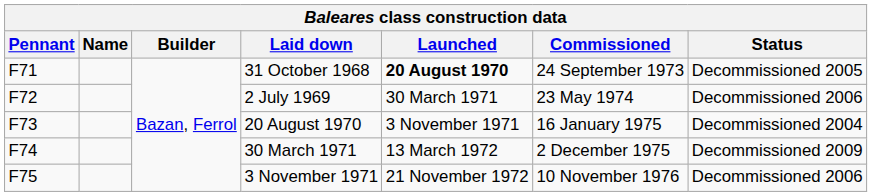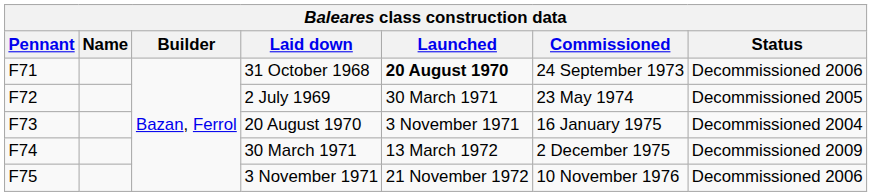31 October 1968 | Status: Decommissioned 2005 -> Decommissioned 2006
2 July 1969 | Status: Decommissioned 2006 -> Decommissioned 2005
